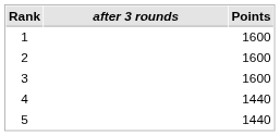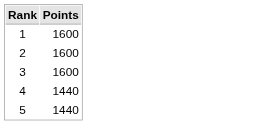- column: after 3 rounds
